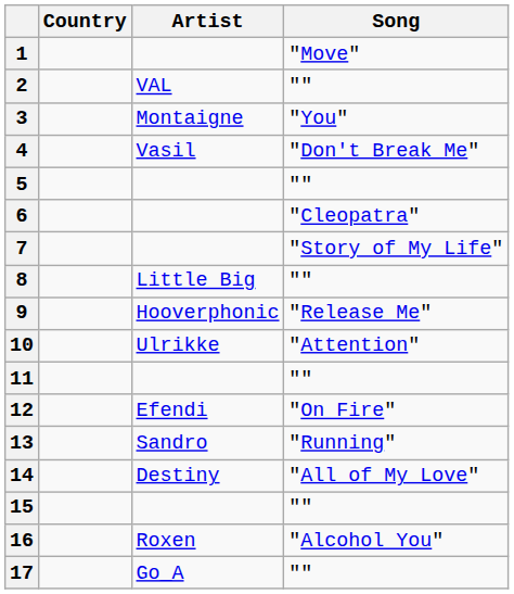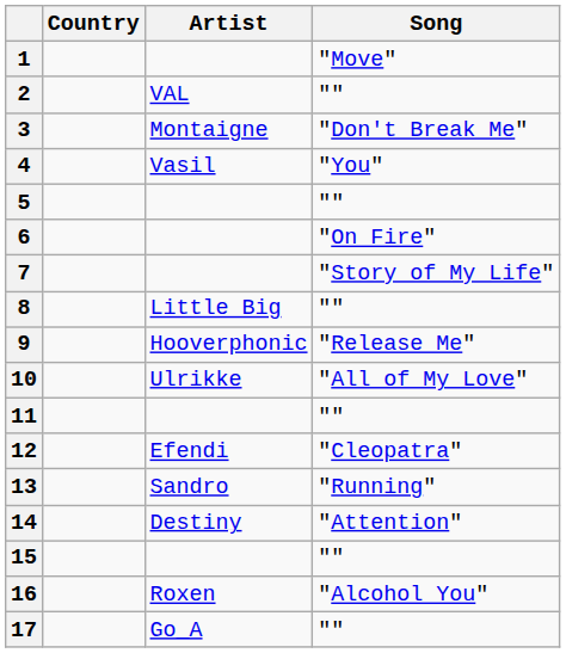3 | Song: "You" -> "Don't Break Me"
4 | Song: "Don't Break Me" -> "You"
6 | Song: "Cleopatra" -> "On Fire"
10 | Song: "Attention" -> "All of My Love"
12 | Song: "On Fire" -> "Cleopatra"
14 | Song: "All of My Love" -> "Attention"
